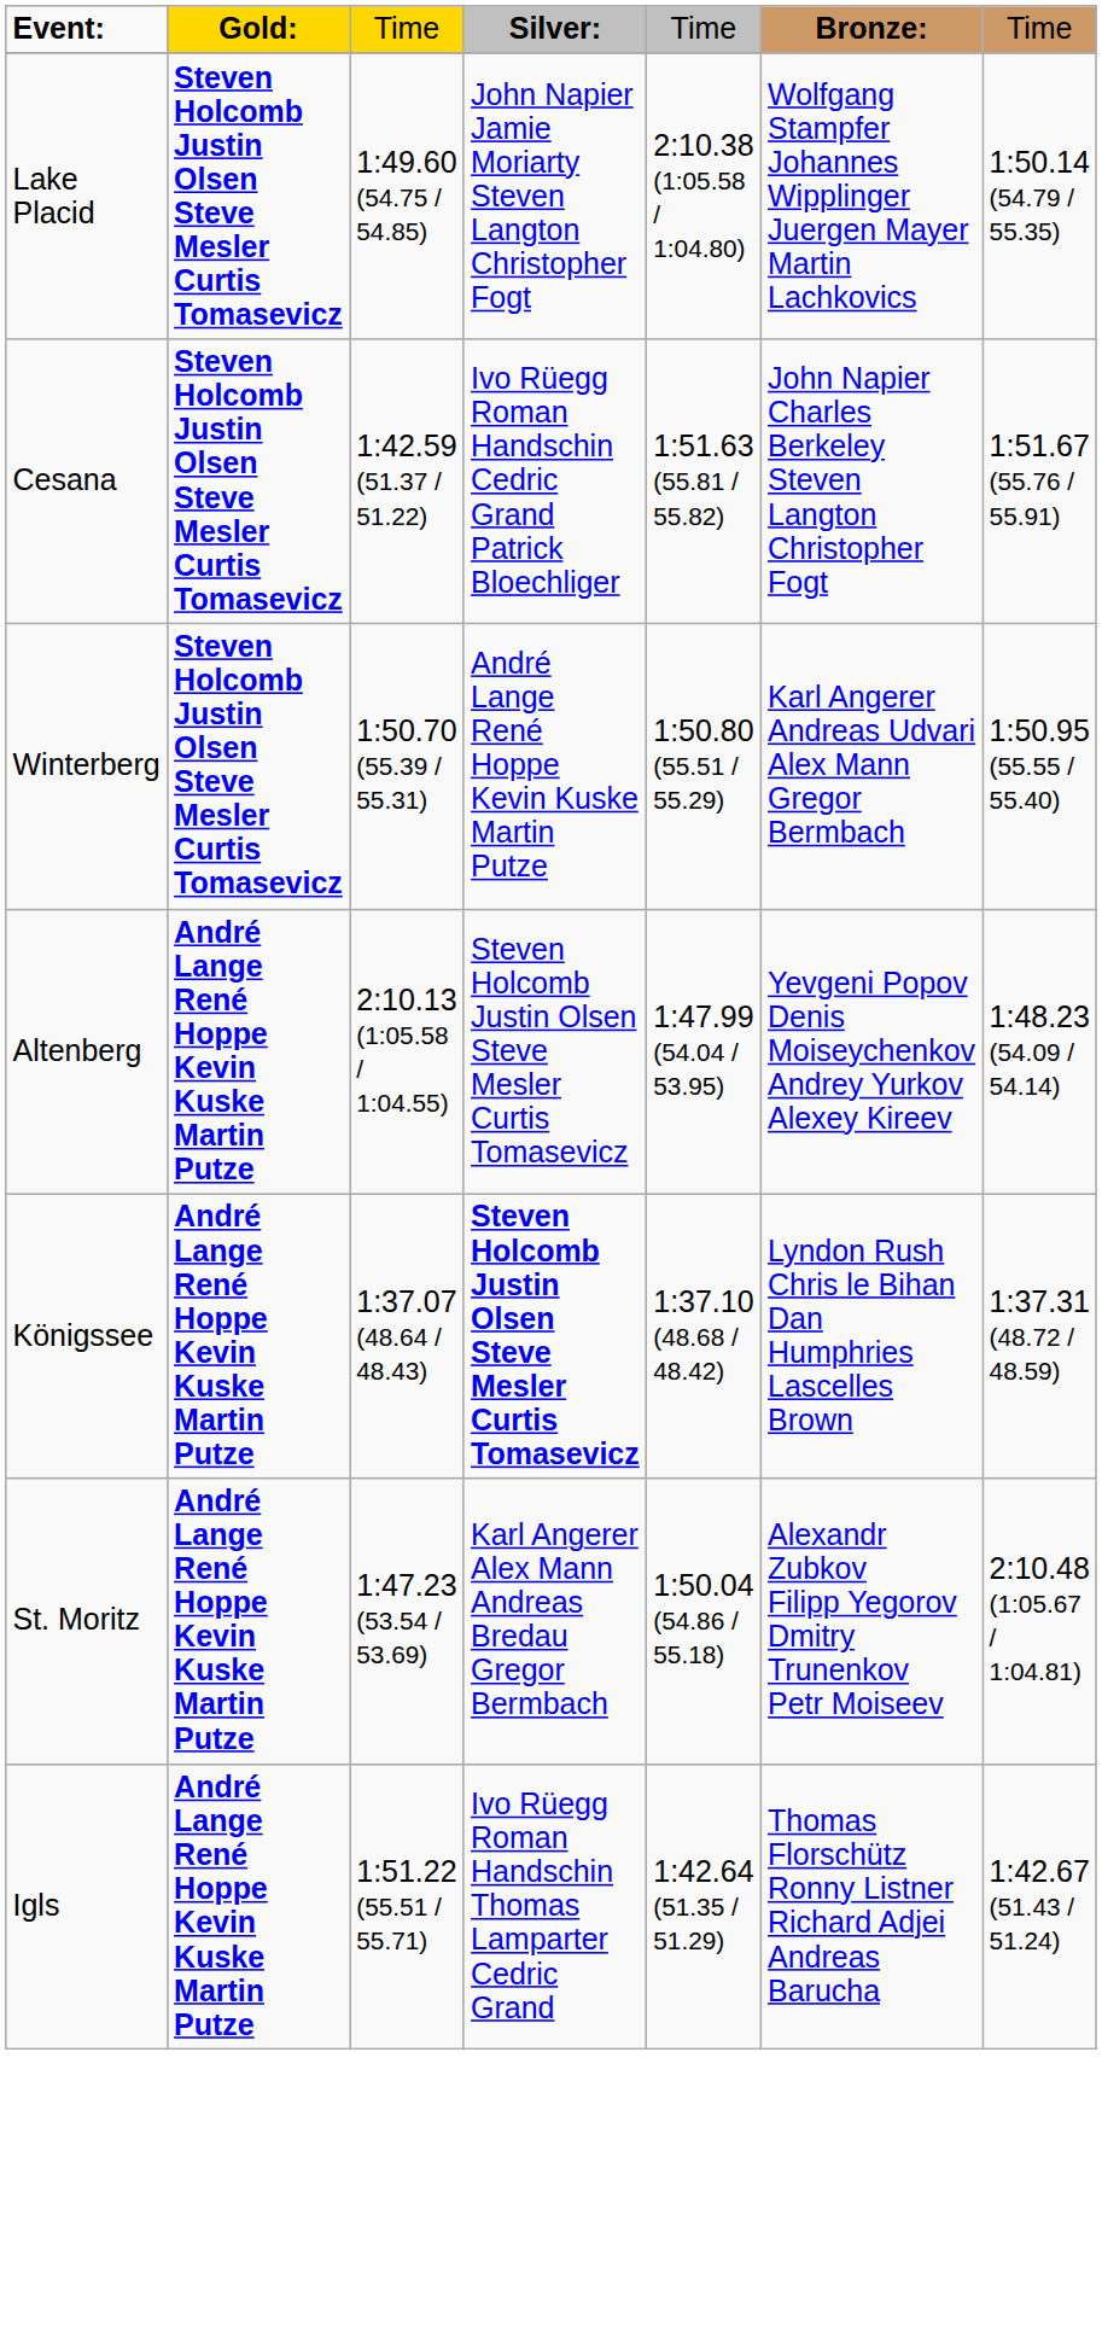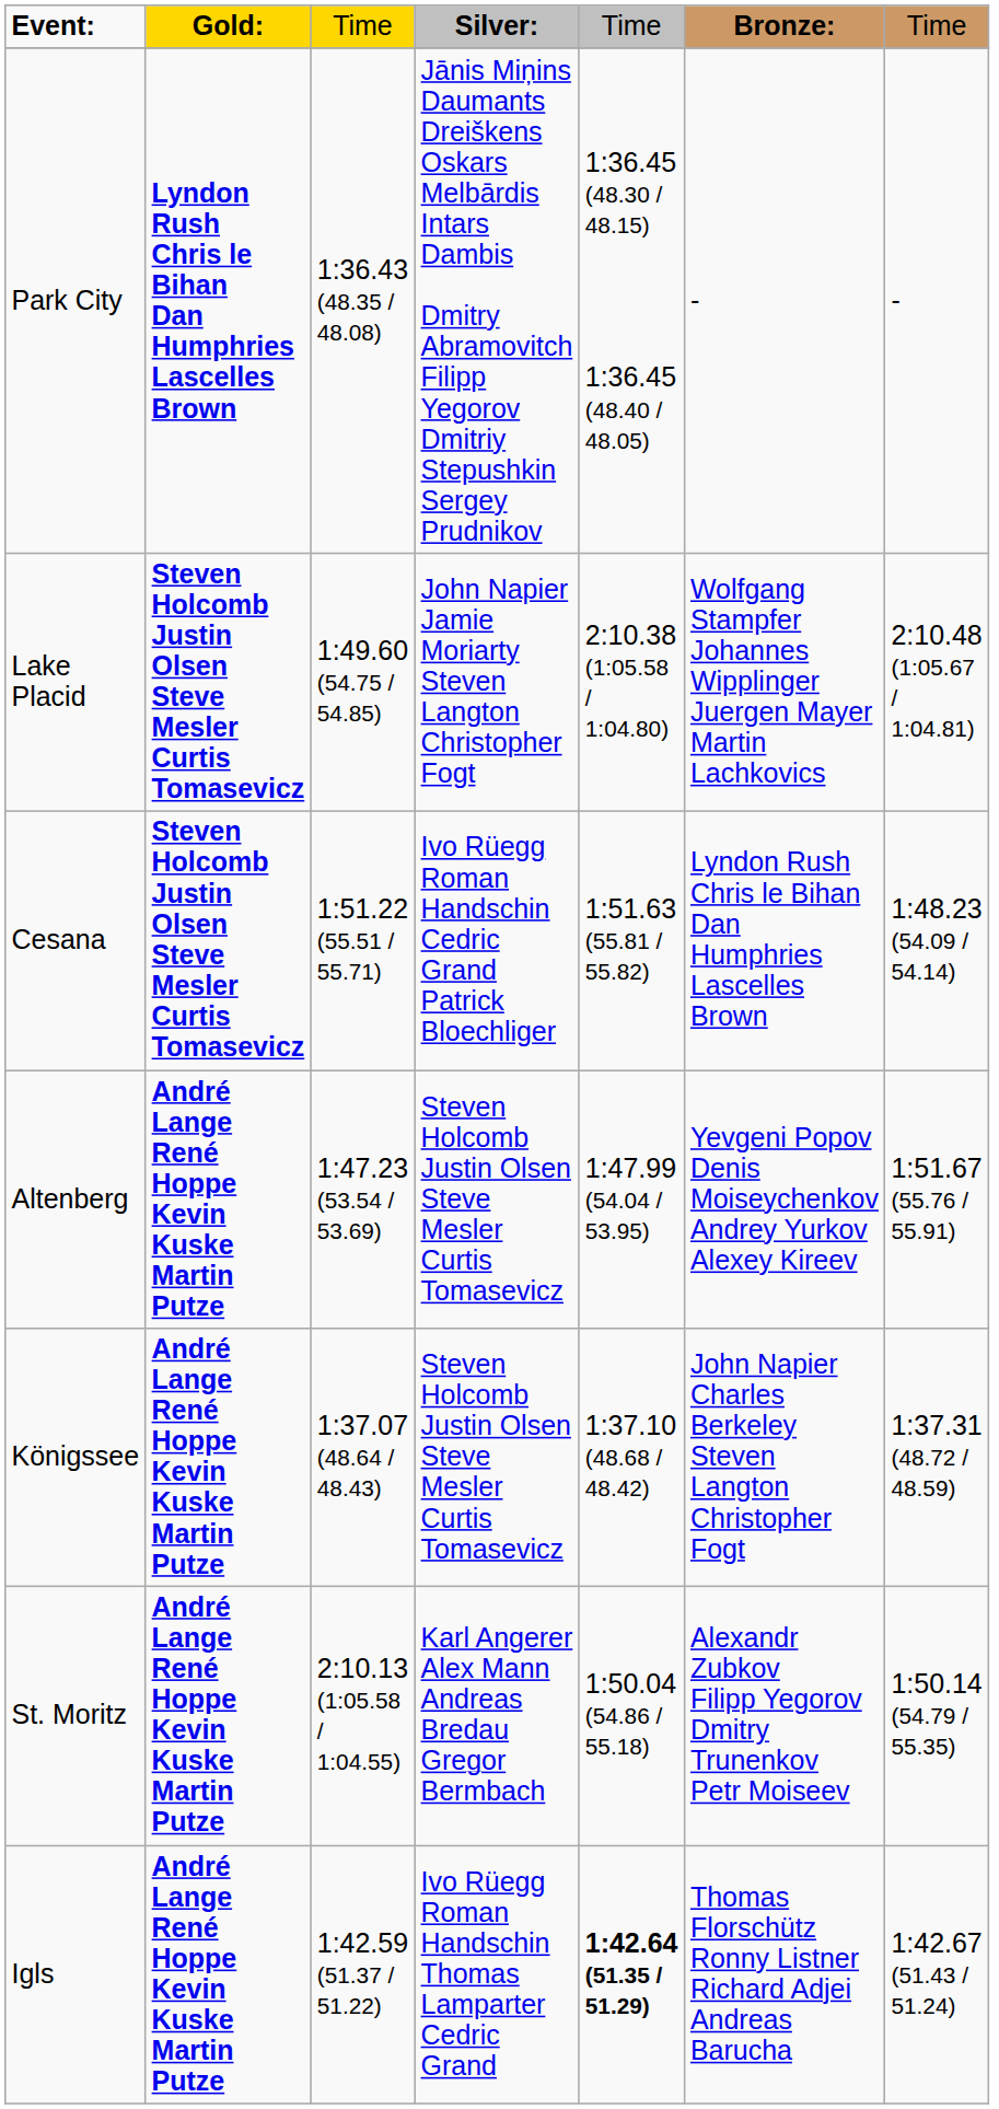+ row: Park City | Lyndon Rush Chris le Bihan Dan Humphries Lascelles Brown | 1:36.43 (48.35 / 48.08) | Jānis Miņins Daumants Dreiškens Oskars Melbārdis Intars Dambis Dmitry Abramovitch Filipp Yegorov Dmitriy Stepushkin Sergey Prudnikov | 1:36.45 (48.30 / 48.15) 1:36.45 (48.40 / 48.05) | - | -
Lake Placid | column 7: 1:50.14 (54.79 / 55.35) -> 2:10.48 (1:05.67 / 1:04.81)
Cesana | column 3: 1:42.59 (51.37 / 51.22) -> 1:51.22 (55.51 / 55.71)
Cesana | column 6: John Napier Charles Berkeley Steven Langton Christopher Fogt -> Lyndon Rush Chris le Bihan Dan Humphries Lascelles Brown
Cesana | column 7: 1:51.67 (55.76 / 55.91) -> 1:48.23 (54.09 / 54.14)
- row: Winterberg | Steven Holcomb Justin Olsen Steve Mesler Curtis Tomasevicz | 1:50.70 (55.39 / 55.31) | André Lange René Hoppe Kevin Kuske Martin Putze | 1:50.80 (55.51 / 55.29) | Karl Angerer Andreas Udvari Alex Mann Gregor Bermbach | 1:50.95 (55.55 / 55.40)
Altenberg | column 3: 2:10.13 (1:05.58 / 1:04.55) -> 1:47.23 (53.54 / 53.69)
Altenberg | column 7: 1:48.23 (54.09 / 54.14) -> 1:51.67 (55.76 / 55.91)
Königssee | column 4: bold -> normal
Königssee | column 6: Lyndon Rush Chris le Bihan Dan Humphries Lascelles Brown -> John Napier Charles Berkeley Steven Langton Christopher Fogt
St. Moritz | column 3: 1:47.23 (53.54 / 53.69) -> 2:10.13 (1:05.58 / 1:04.55)
St. Moritz | column 7: 2:10.48 (1:05.67 / 1:04.81) -> 1:50.14 (54.79 / 55.35)
Igls | column 3: 1:51.22 (55.51 / 55.71) -> 1:42.59 (51.37 / 51.22)
Igls | column 5: normal -> bold
